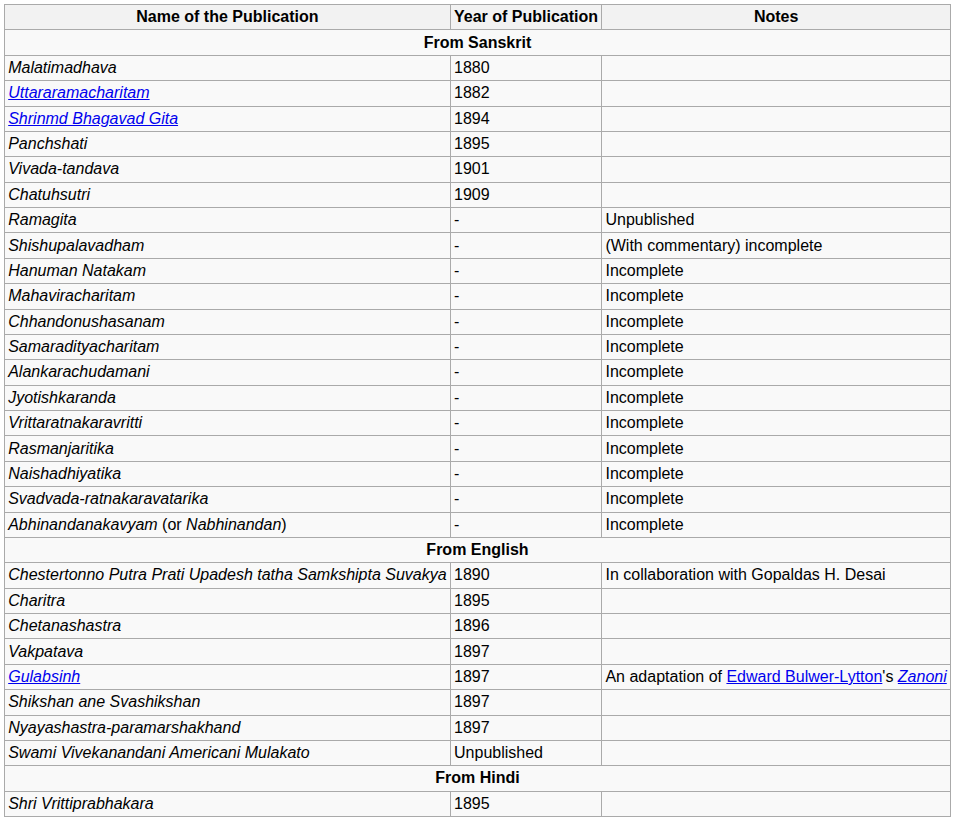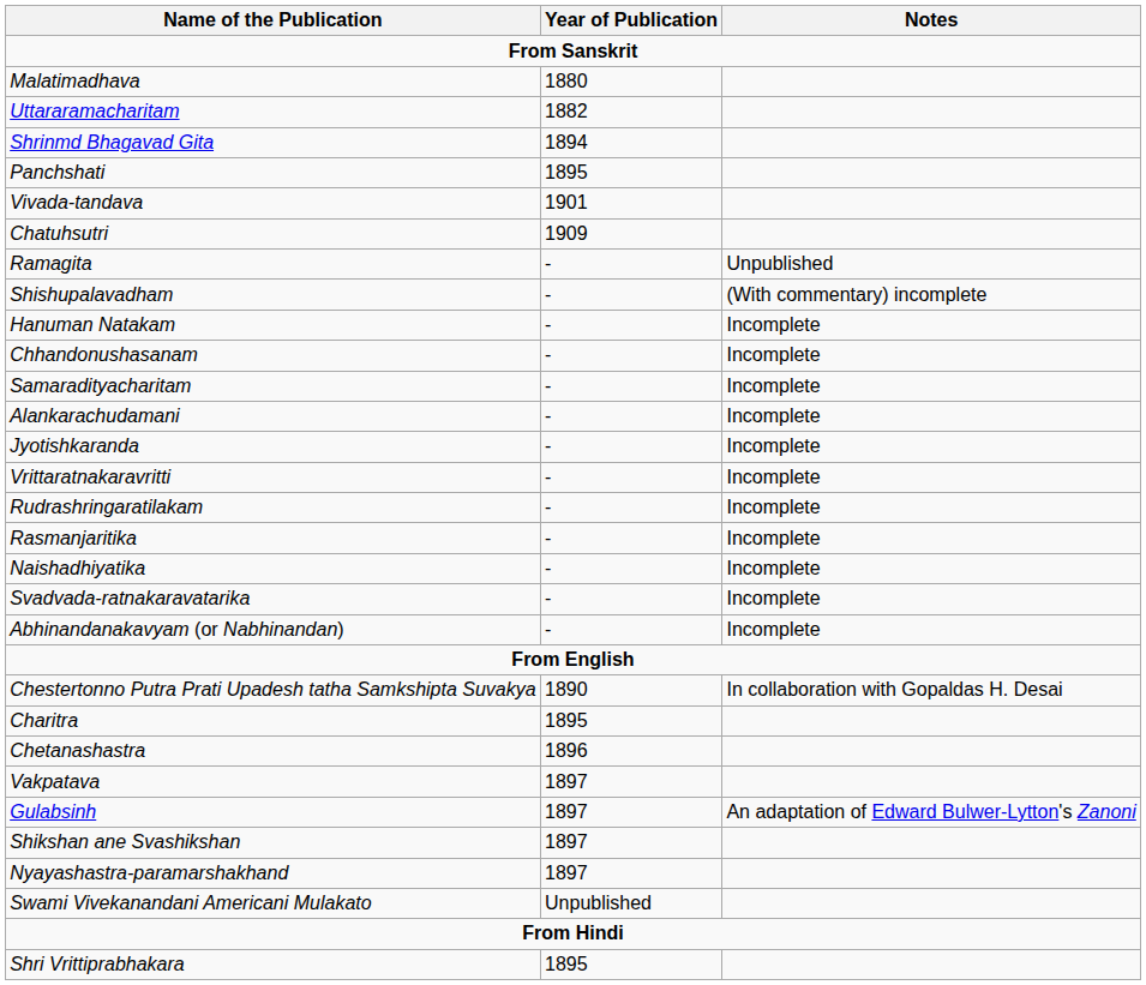- row: Mahaviracharitam | - | Incomplete
+ row: Rudrashringaratilakam | - | Incomplete
